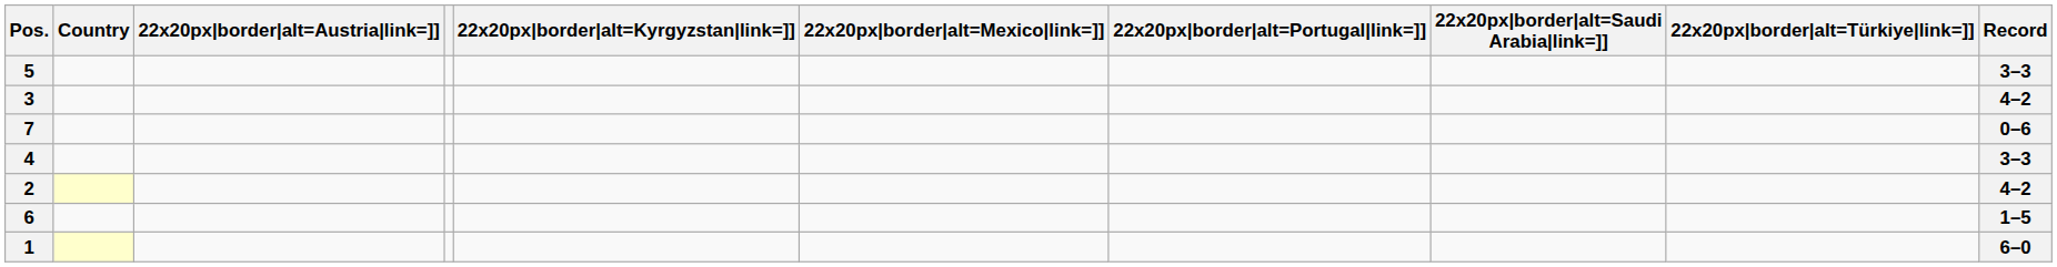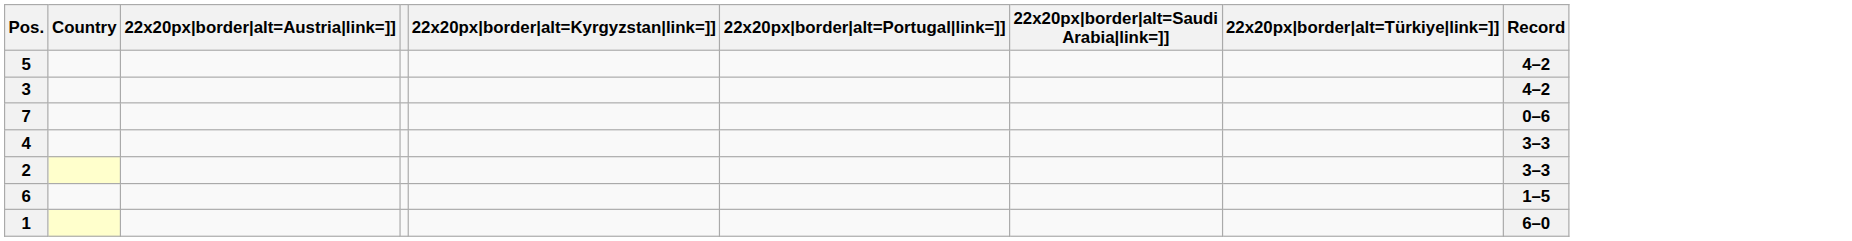- column: 22x20px|border|alt=Mexico|link=]]
5 | Record: 3–3 -> 4–2
2 | Record: 4–2 -> 3–3
